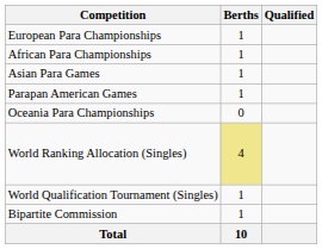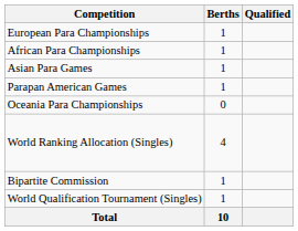World Ranking Allocation (Singles) | Berths: khaki background -> no background
rows swapped: World Qualification Tournament (Singles) <-> Bipartite Commission
